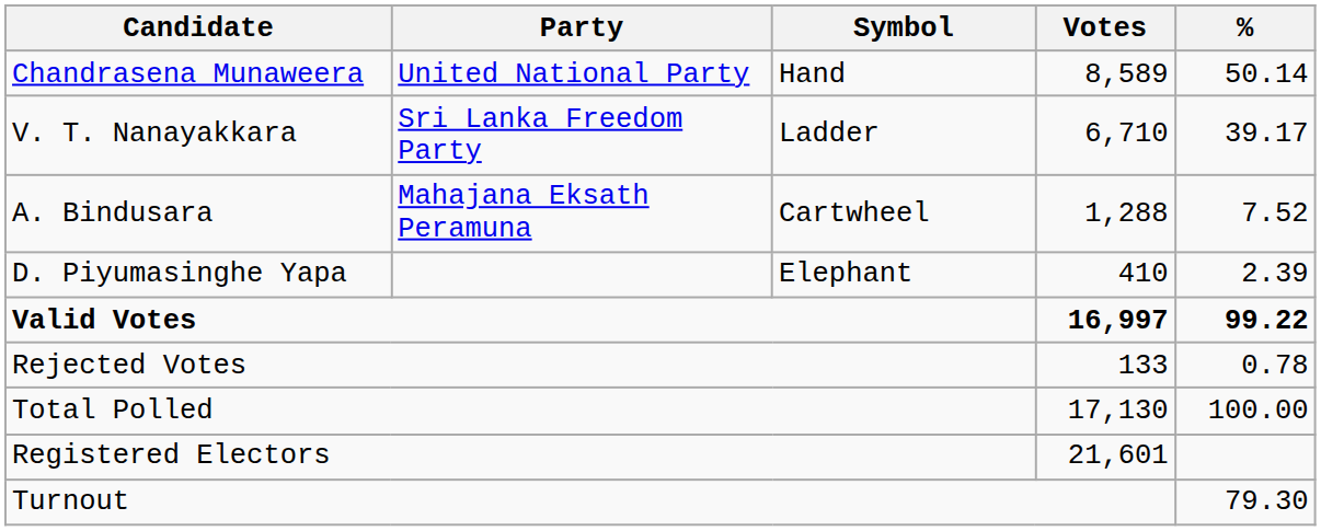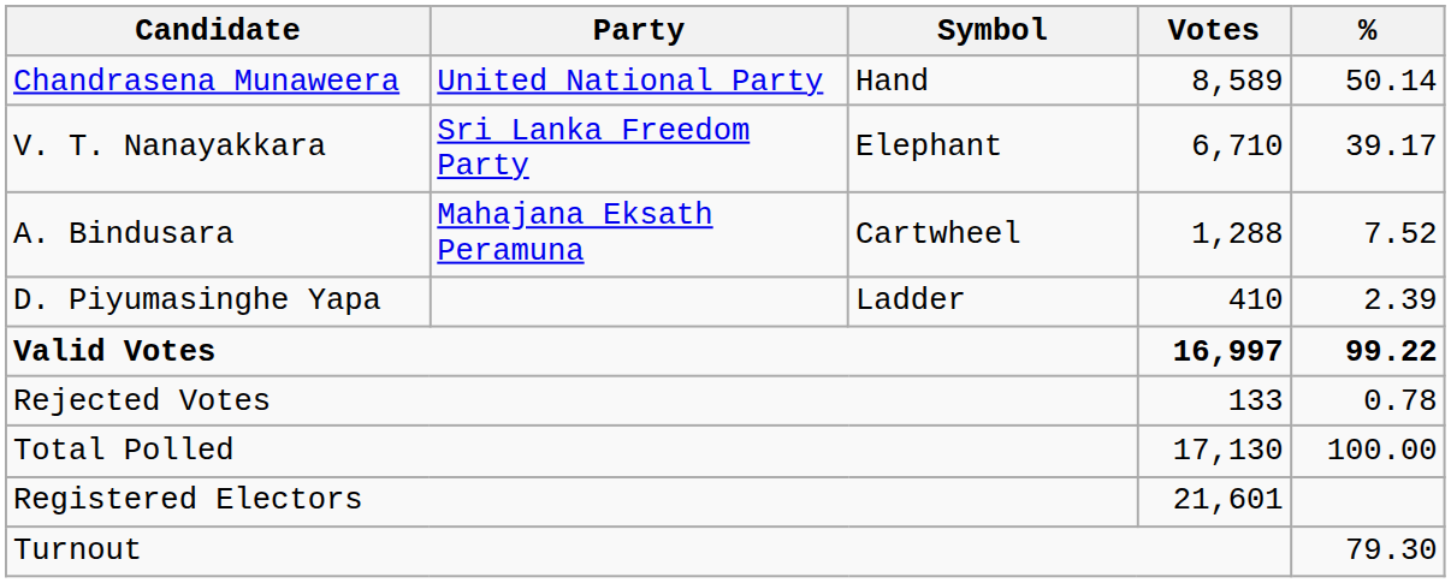V. T. Nanayakkara | Symbol: Ladder -> Elephant
D. Piyumasinghe Yapa | Symbol: Elephant -> Ladder
